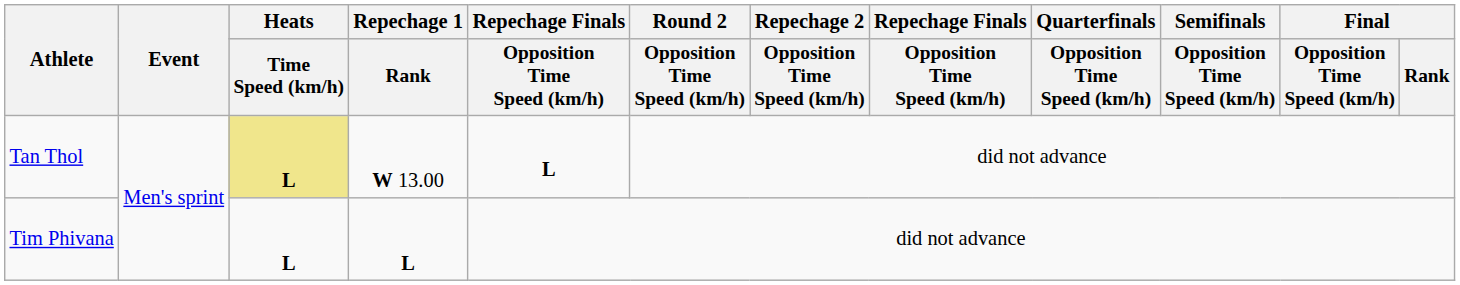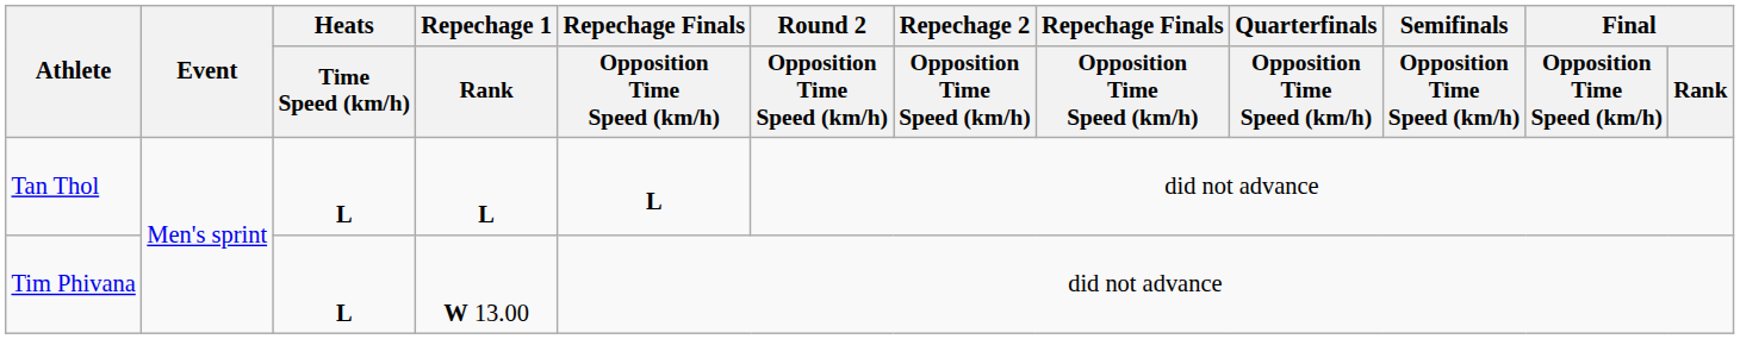Tan Thol | Heats / Time Speed (km/h): khaki background -> no background
Tan Thol | Repechage 1 / Rank: W 13.00 -> L
Tim Phivana | Repechage 1 / Rank: L -> W 13.00
